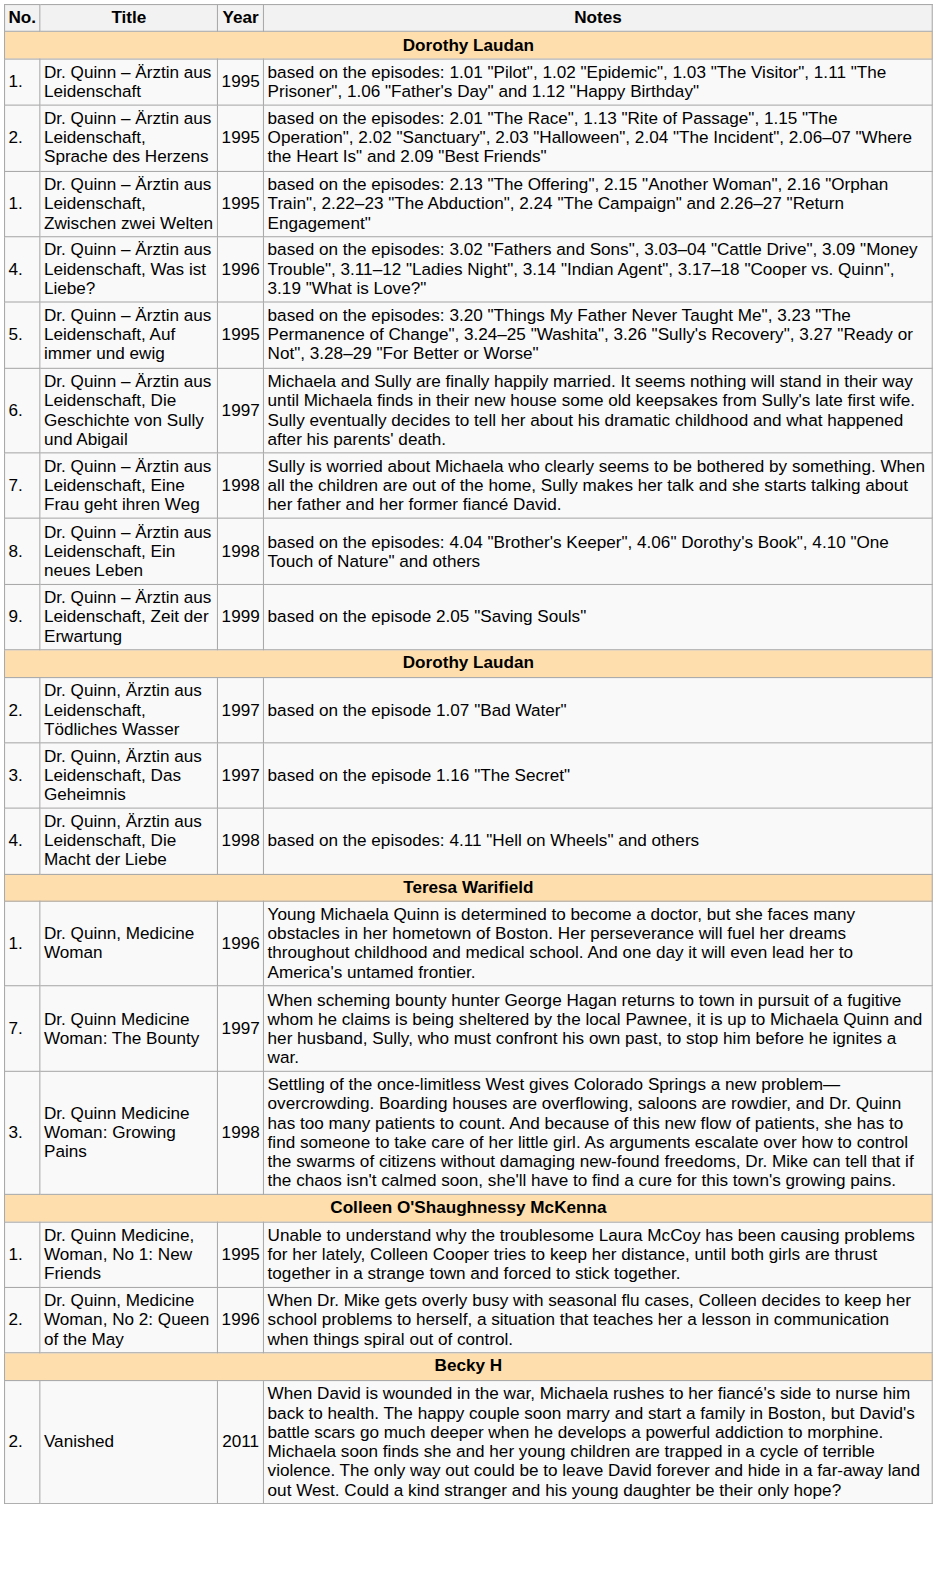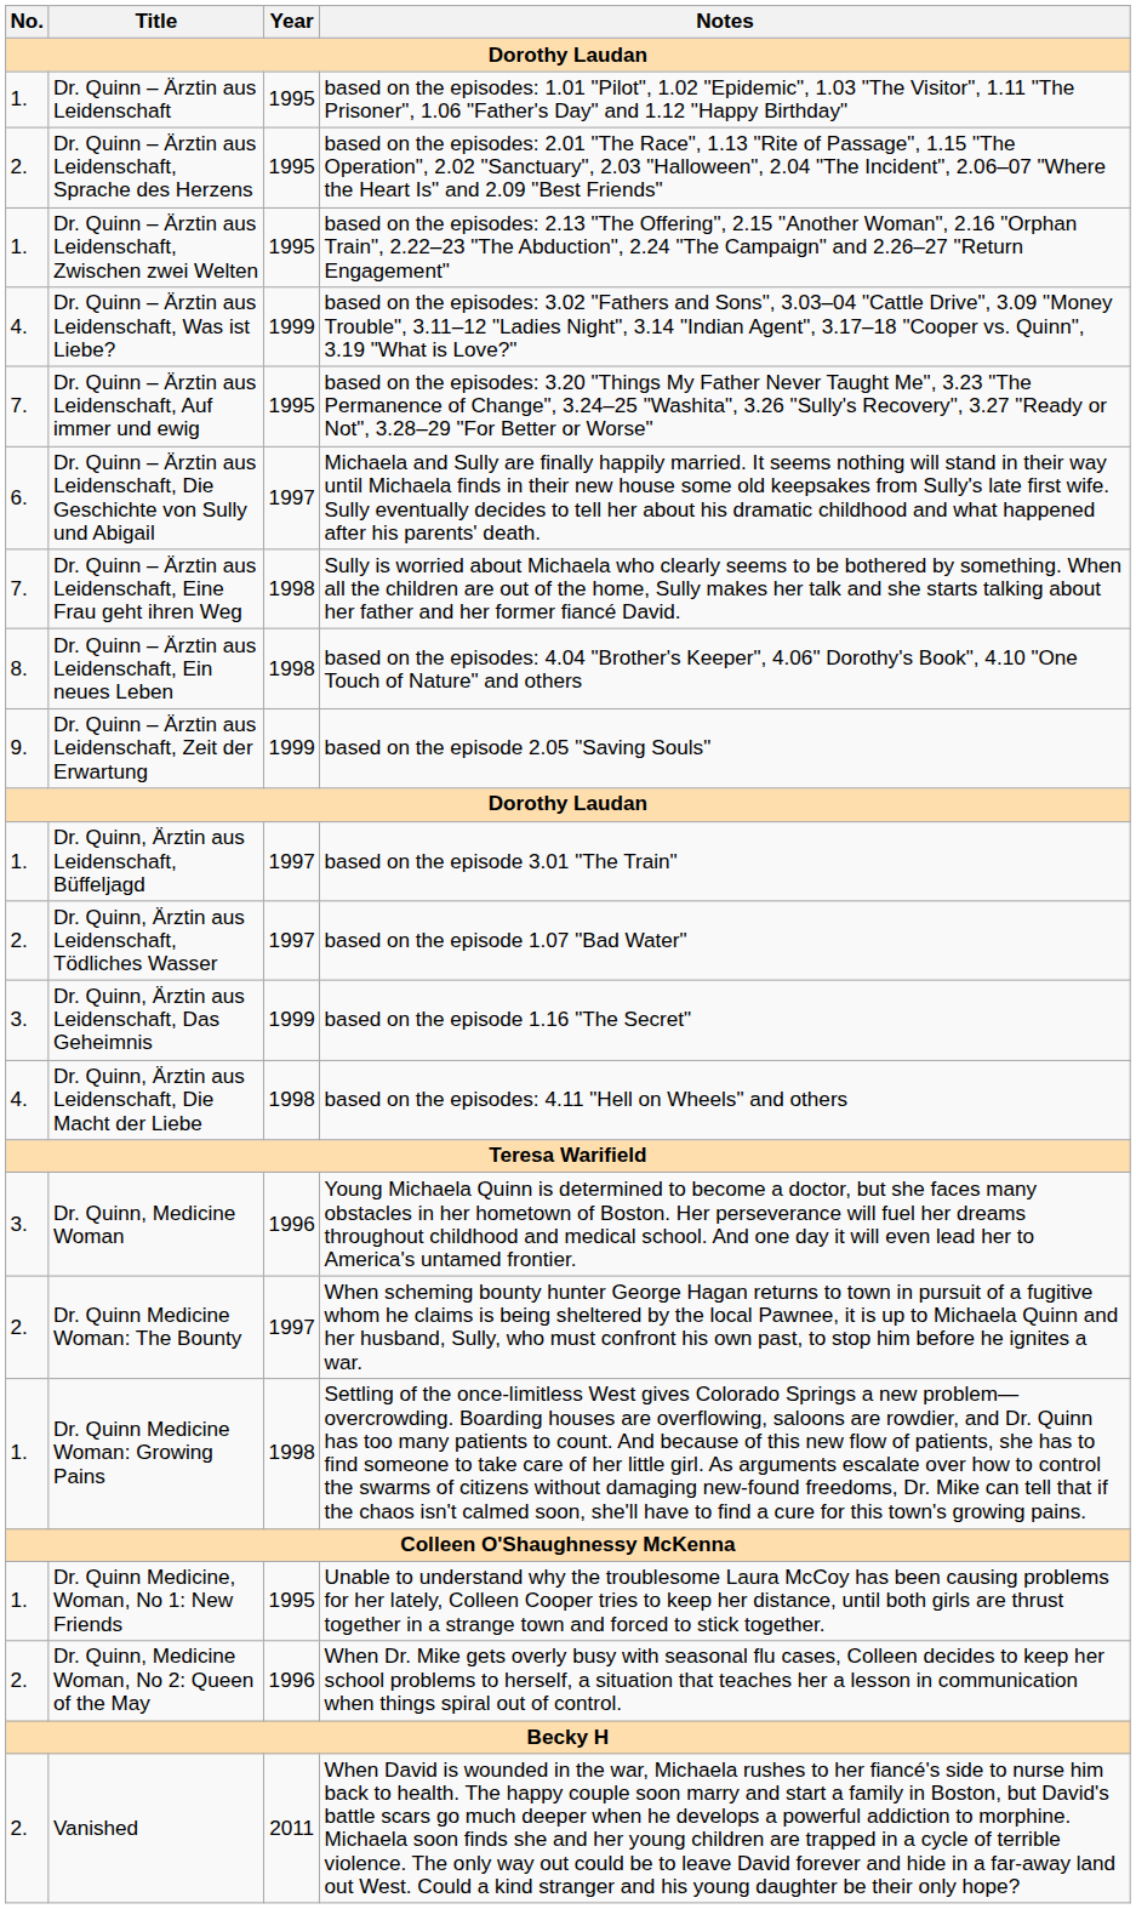Dr. Quinn – Ärztin aus Leidenschaft, Was ist Liebe? | Year: 1996 -> 1999
Dr. Quinn – Ärztin aus Leidenschaft, Auf immer und ewig | No.: 5. -> 7.
+ row: 1. | Dr. Quinn, Ärztin aus Leidenschaft, Büffeljagd | 1997 | based on the episode 3.01 "The Train"
Dr. Quinn, Ärztin aus Leidenschaft, Das Geheimnis | Year: 1997 -> 1999
Dr. Quinn, Medicine Woman | No.: 1. -> 3.
Dr. Quinn Medicine Woman: The Bounty | No.: 7. -> 2.
Dr. Quinn Medicine Woman: Growing Pains | No.: 3. -> 1.
